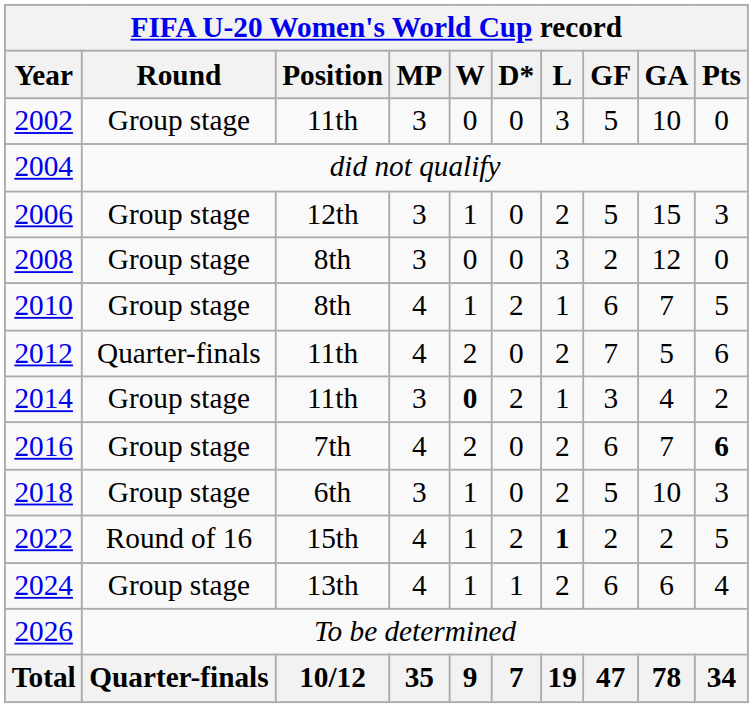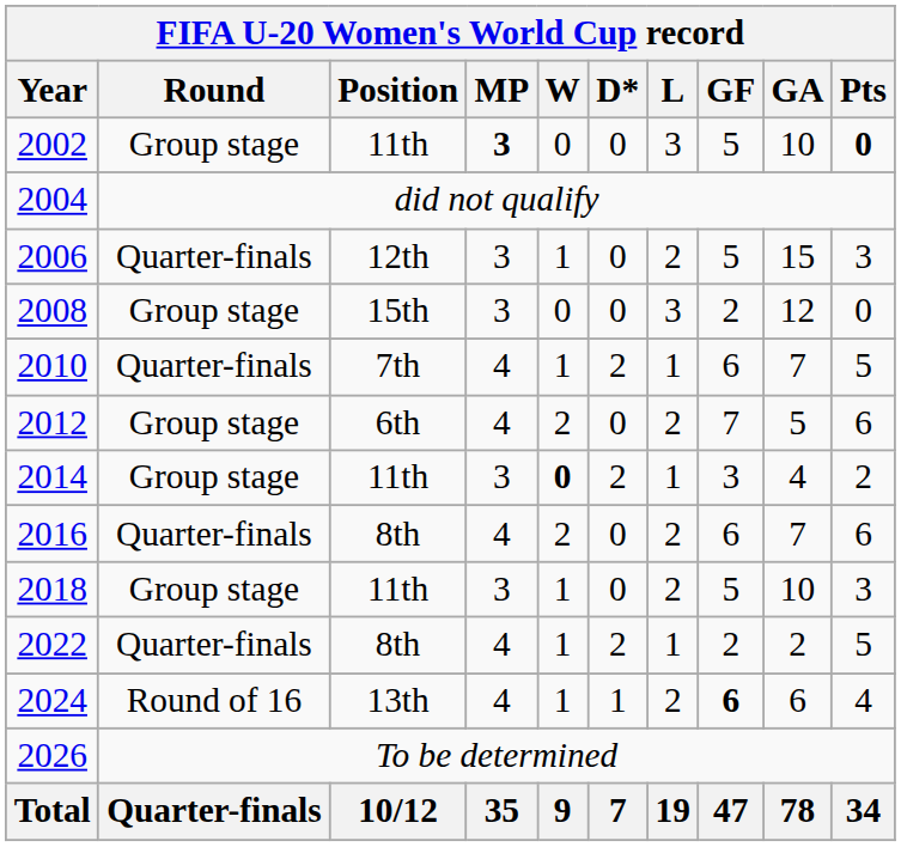2002 | MP: normal -> bold
2002 | Pts: normal -> bold
2006 | Round: Group stage -> Quarter-finals
2008 | Position: 8th -> 15th
2010 | Round: Group stage -> Quarter-finals
2010 | Position: 8th -> 7th
2012 | Round: Quarter-finals -> Group stage
2012 | Position: 11th -> 6th
2016 | Round: Group stage -> Quarter-finals
2016 | Position: 7th -> 8th
2016 | Pts: bold -> normal
2018 | Position: 6th -> 11th
2022 | Round: Round of 16 -> Quarter-finals
2022 | Position: 15th -> 8th
2022 | L: bold -> normal
2024 | Round: Group stage -> Round of 16
2024 | GF: normal -> bold
